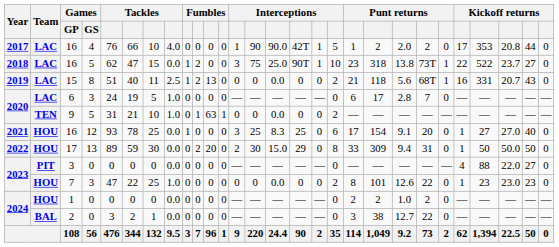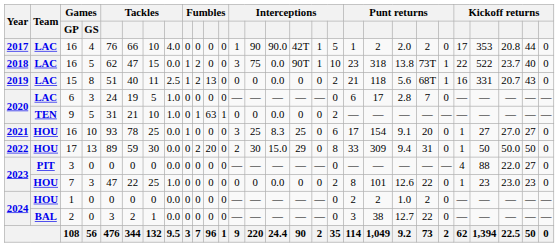2018 / 16 | column 15: 25.0 -> 0.0
2018 / 16 | column 27: 27 -> 40
2021 / 16 | Games / GS: 12 -> 10
2021 / 16 | column 27: 40 -> 27
